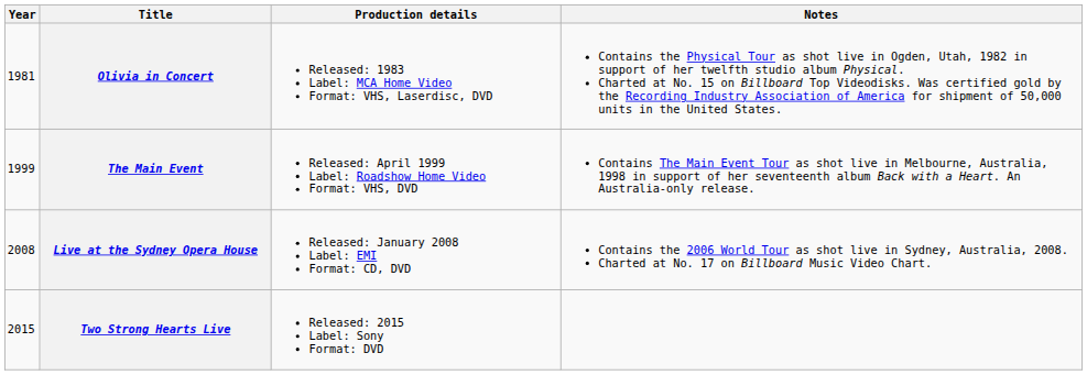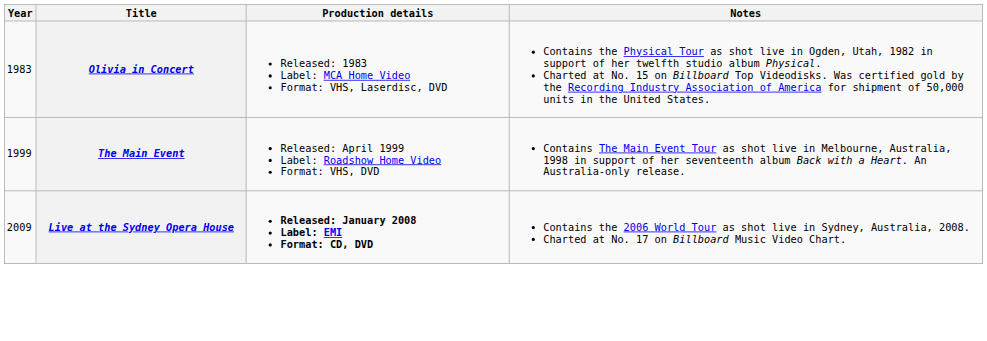Olivia in Concert | Year: 1981 -> 1983
Live at the Sydney Opera House | Year: 2008 -> 2009
Live at the Sydney Opera House | Production details: normal -> bold
- row: 2015 | Two Strong Hearts Live | Released: 2015 Label: Sony Format: DVD
